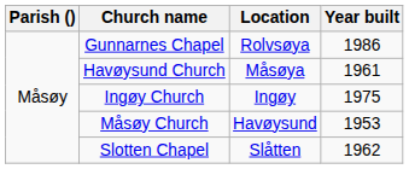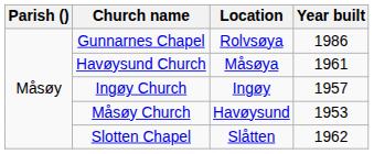Ingøy Church | Year built: 1975 -> 1957
